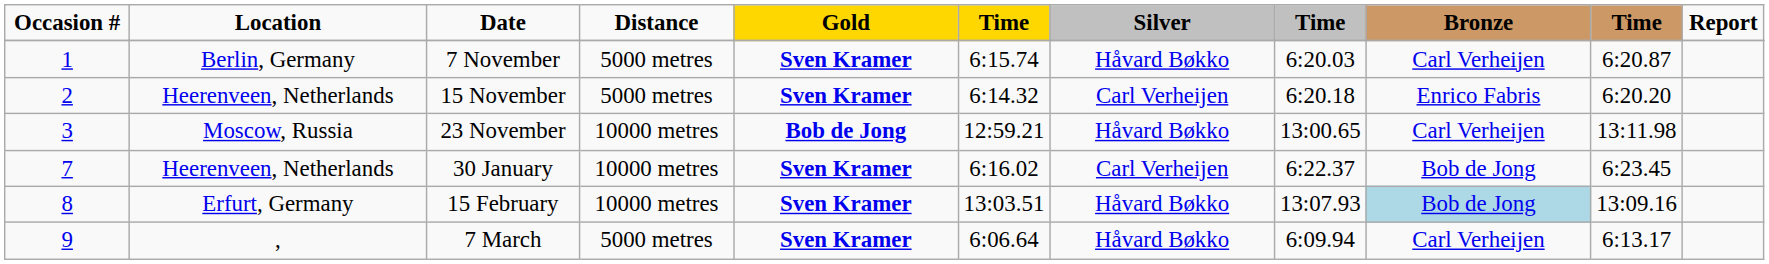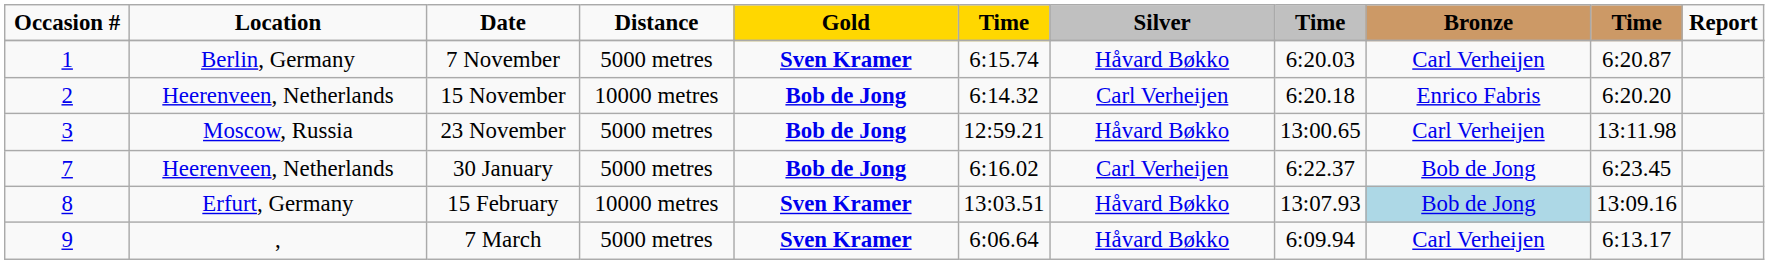15 November | Distance: 5000 metres -> 10000 metres
15 November | Gold: Sven Kramer -> Bob de Jong
23 November | Distance: 10000 metres -> 5000 metres
30 January | Distance: 10000 metres -> 5000 metres
30 January | Gold: Sven Kramer -> Bob de Jong
